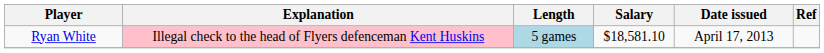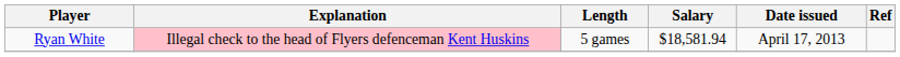Ryan White | Length: lightblue background -> no background
Ryan White | Salary: $18,581.10 -> $18,581.94
